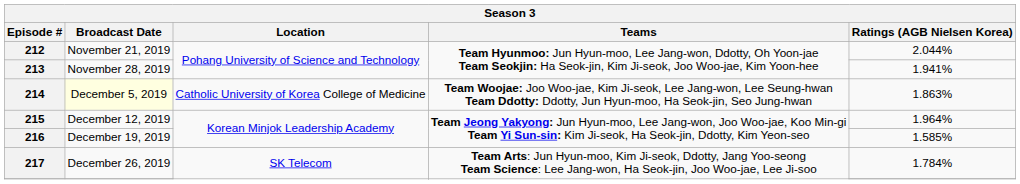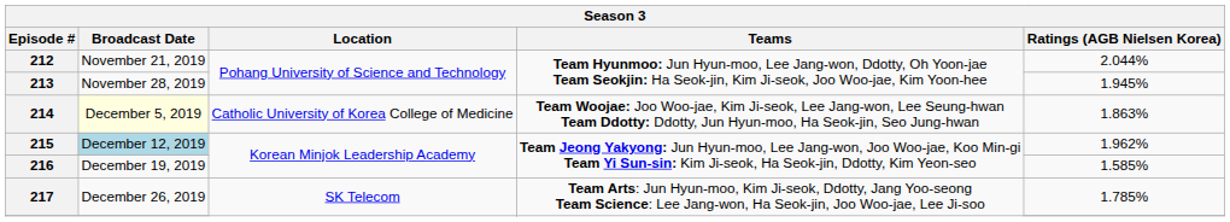213 | Ratings (AGB Nielsen Korea): 1.941% -> 1.945%
215 | Broadcast Date: no background -> lightblue background
215 | Ratings (AGB Nielsen Korea): 1.964% -> 1.962%
217 | Ratings (AGB Nielsen Korea): 1.784% -> 1.785%
